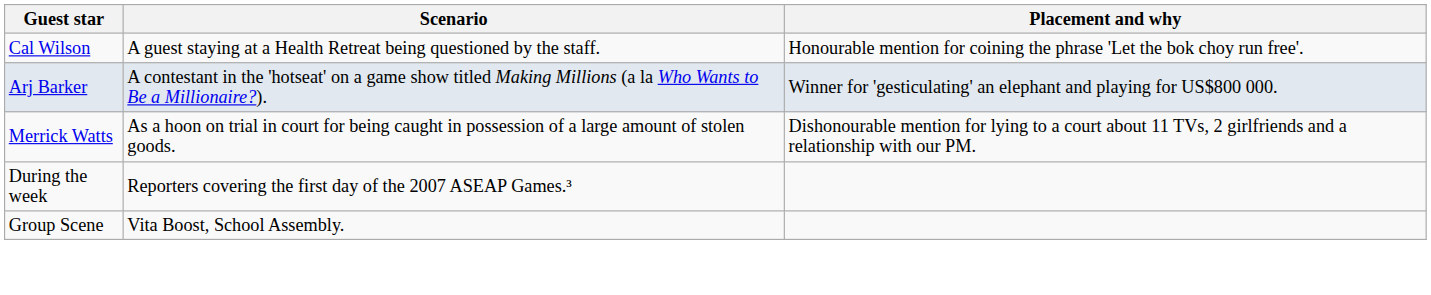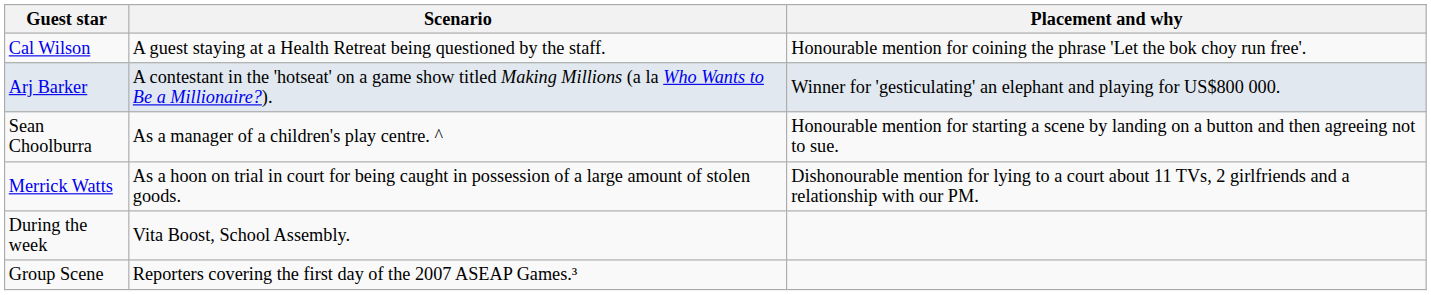+ row: Sean Choolburra | As a manager of a children's play centre. ^ | Honourable mention for starting a scene by landing on a button and then agreeing not to sue.
During the week | Scenario: Reporters covering the first day of the 2007 ASEAP Games.³ -> Vita Boost, School Assembly.
Group Scene | Scenario: Vita Boost, School Assembly. -> Reporters covering the first day of the 2007 ASEAP Games.³
